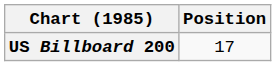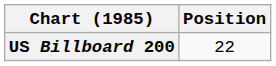US Billboard 200 | Position: 17 -> 22
